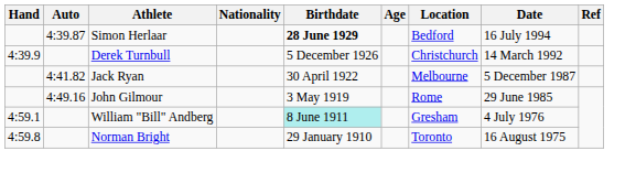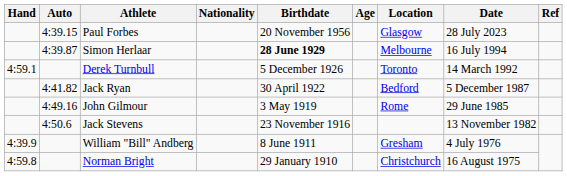+ row: 4:39.15 | Paul Forbes | 20 November 1956 | Glasgow | 28 July 2023
Simon Herlaar | Location: Bedford -> Melbourne
Derek Turnbull | Hand: 4:39.9 -> 4:59.1
Derek Turnbull | Location: Christchurch -> Toronto
Jack Ryan | Location: Melbourne -> Bedford
+ row: 4:50.6 | Jack Stevens | 23 November 1916 | 13 November 1982
William "Bill" Andberg | Hand: 4:59.1 -> 4:39.9
William "Bill" Andberg | Birthdate: paleturquoise background -> no background
Norman Bright | Location: Toronto -> Christchurch
